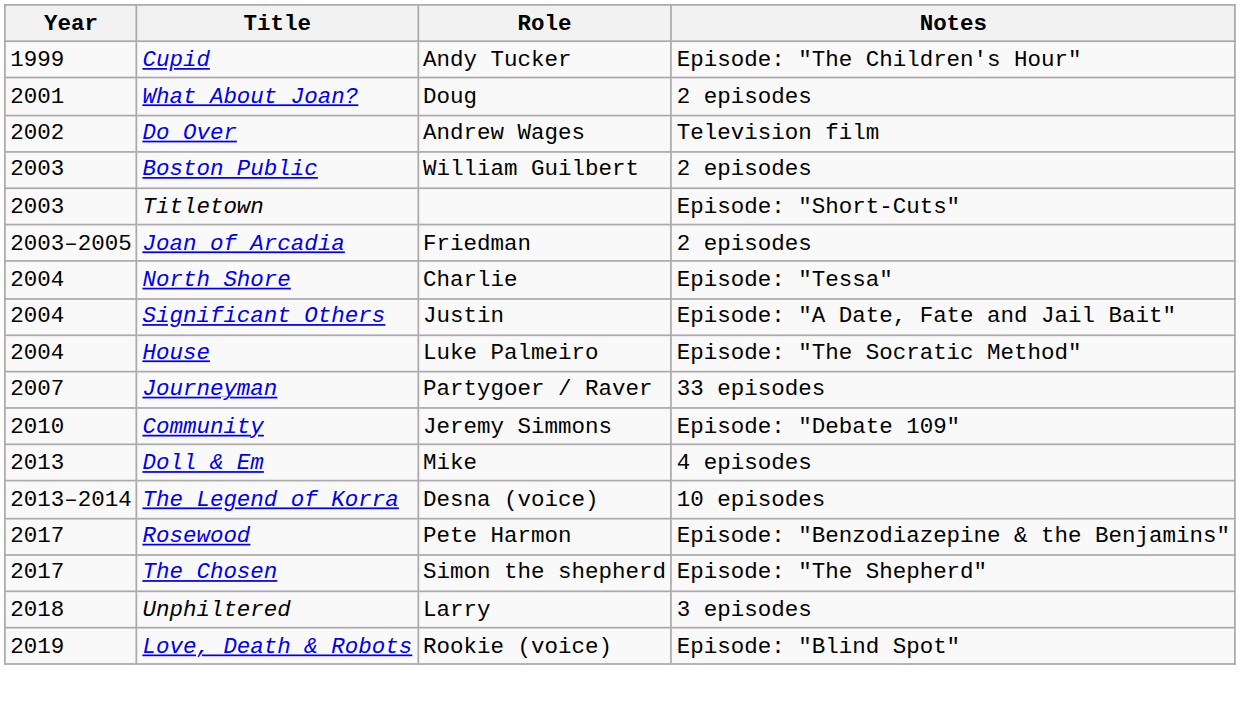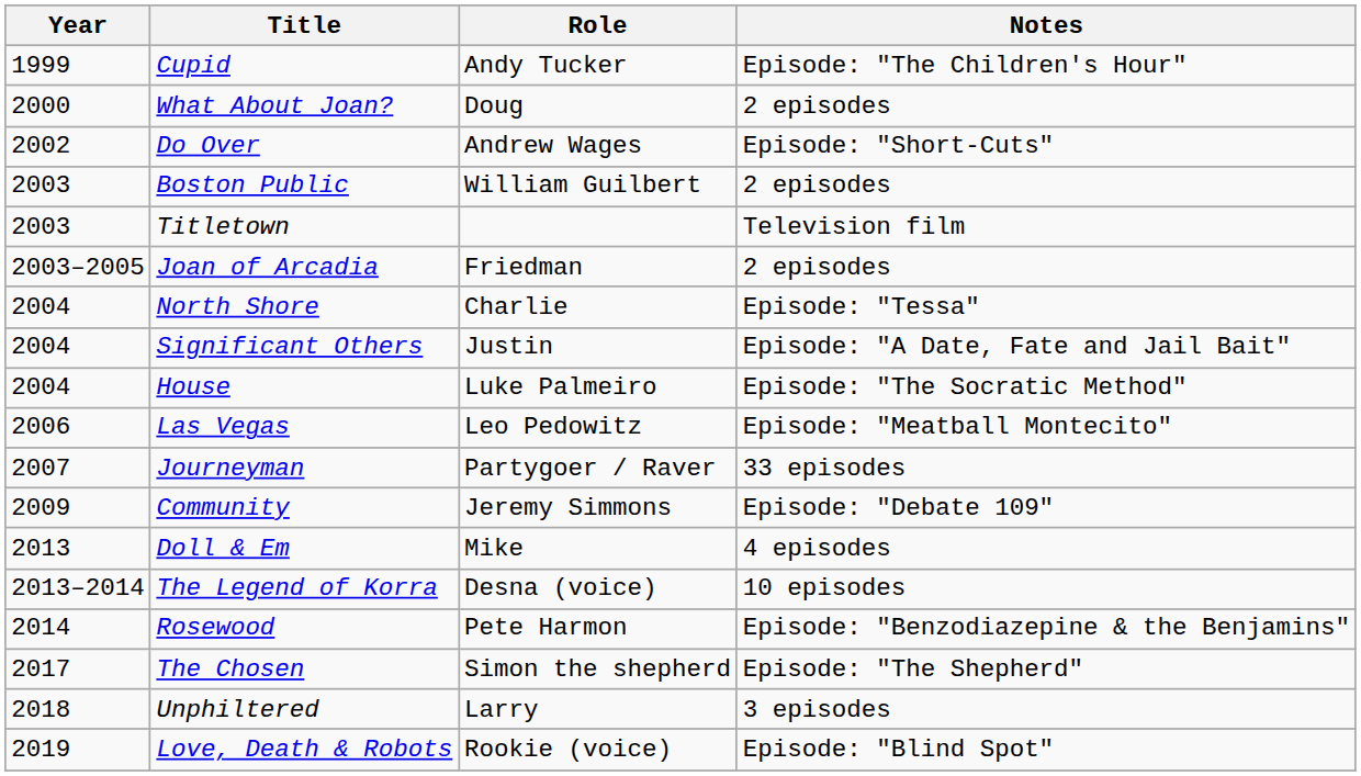What About Joan? | Year: 2001 -> 2000
Do Over | Notes: Television film -> Episode: "Short-Cuts"
Titletown | Notes: Episode: "Short-Cuts" -> Television film
+ row: 2006 | Las Vegas | Leo Pedowitz | Episode: "Meatball Montecito"
Community | Year: 2010 -> 2009
Rosewood | Year: 2017 -> 2014
